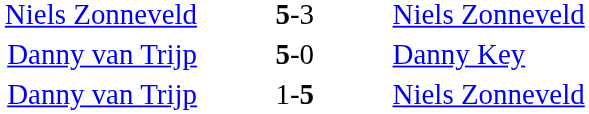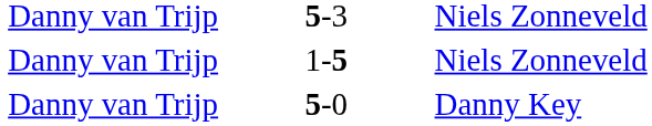5-3 | column 1: Niels Zonneveld -> Danny van Trijp
rows swapped: 5-0 <-> 1-5
